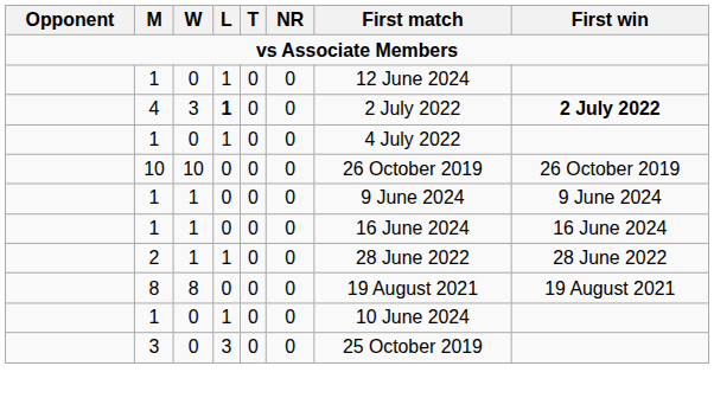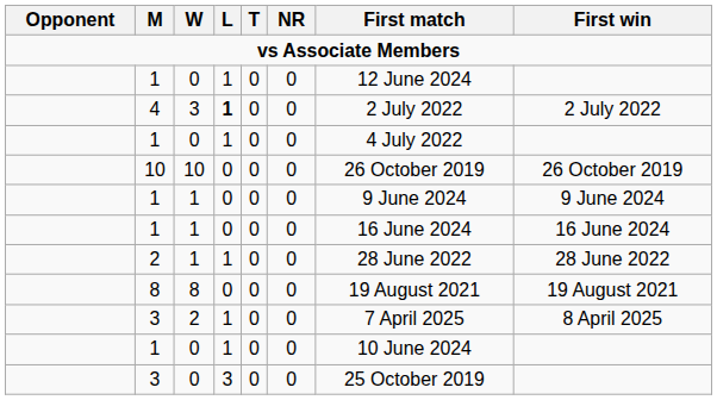4 | First win: bold -> normal
+ row: 3 | 2 | 1 | 0 | 0 | 7 April 2025 | 8 April 2025
